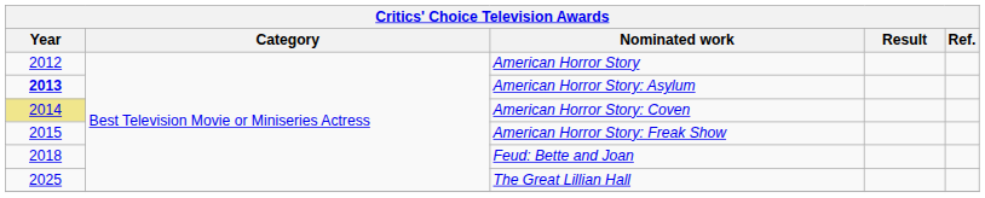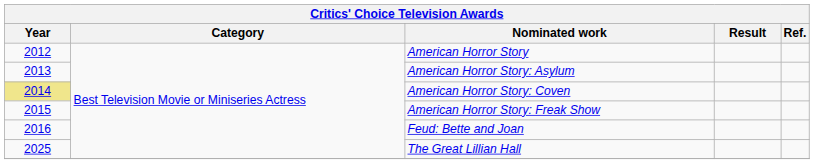American Horror Story: Asylum | Year: bold -> normal
Feud: Bette and Joan | Year: 2018 -> 2016
